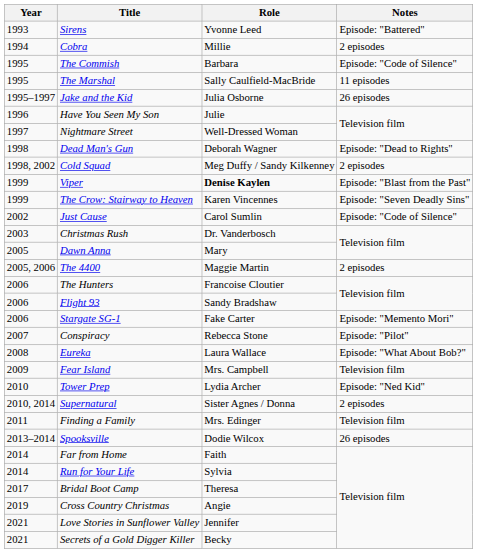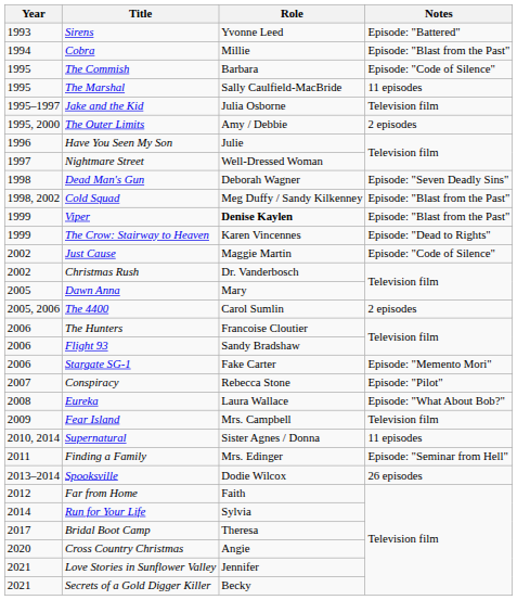Cobra | Notes: 2 episodes -> Episode: "Blast from the Past"
Jake and the Kid | Notes: 26 episodes -> Television film
+ row: 1995, 2000 | The Outer Limits | Amy / Debbie | 2 episodes
Dead Man's Gun | Notes: Episode: "Dead to Rights" -> Episode: "Seven Deadly Sins"
Cold Squad | Notes: 2 episodes -> Episode: "Blast from the Past"
The Crow: Stairway to Heaven | Notes: Episode: "Seven Deadly Sins" -> Episode: "Dead to Rights"
Just Cause | Role: Carol Sumlin -> Maggie Martin
Christmas Rush | Year: 2003 -> 2002
The 4400 | Role: Maggie Martin -> Carol Sumlin
- row: 2010 | Tower Prep | Lydia Archer | Episode: "Ned Kid"
Supernatural | Notes: 2 episodes -> 11 episodes
Finding a Family | Notes: Television film -> Episode: "Seminar from Hell"
Far from Home | Year: 2014 -> 2012
Cross Country Christmas | Year: 2019 -> 2020
